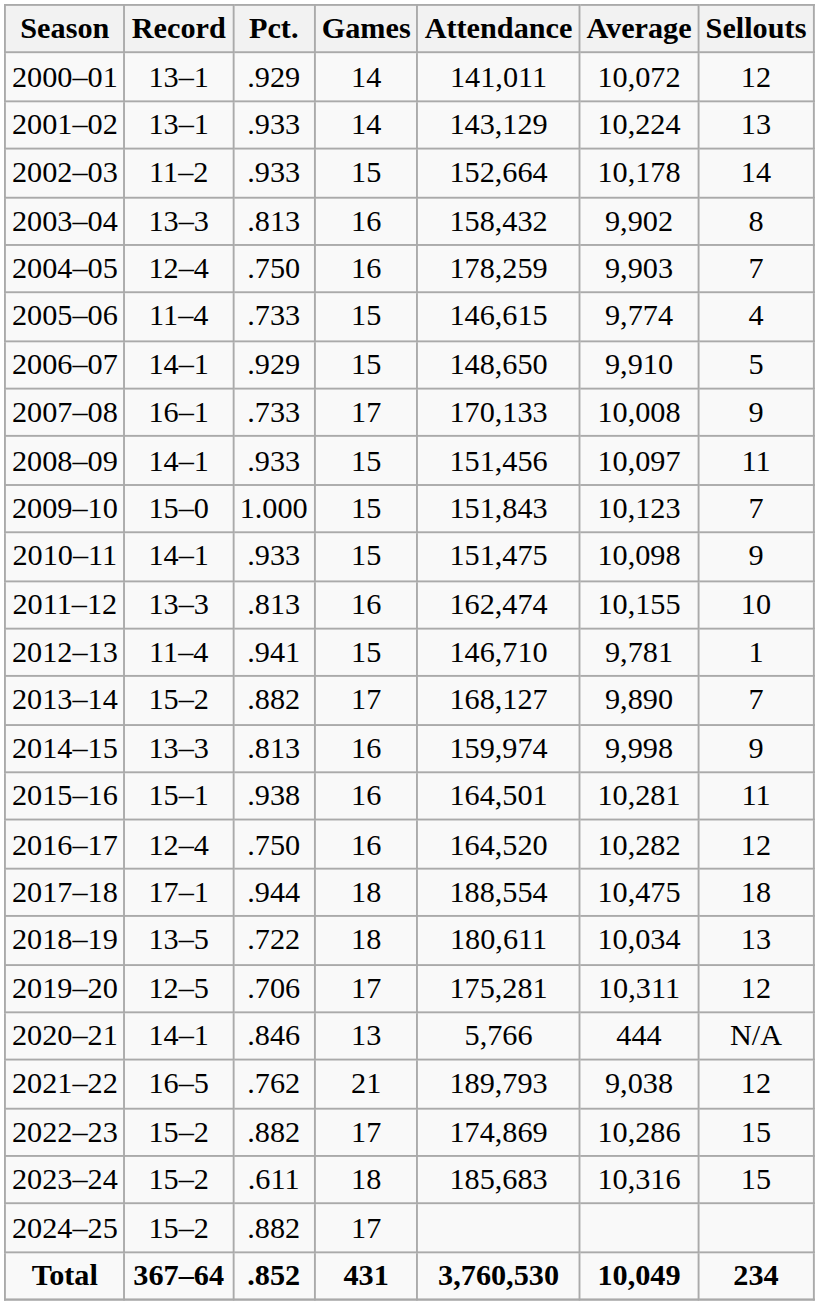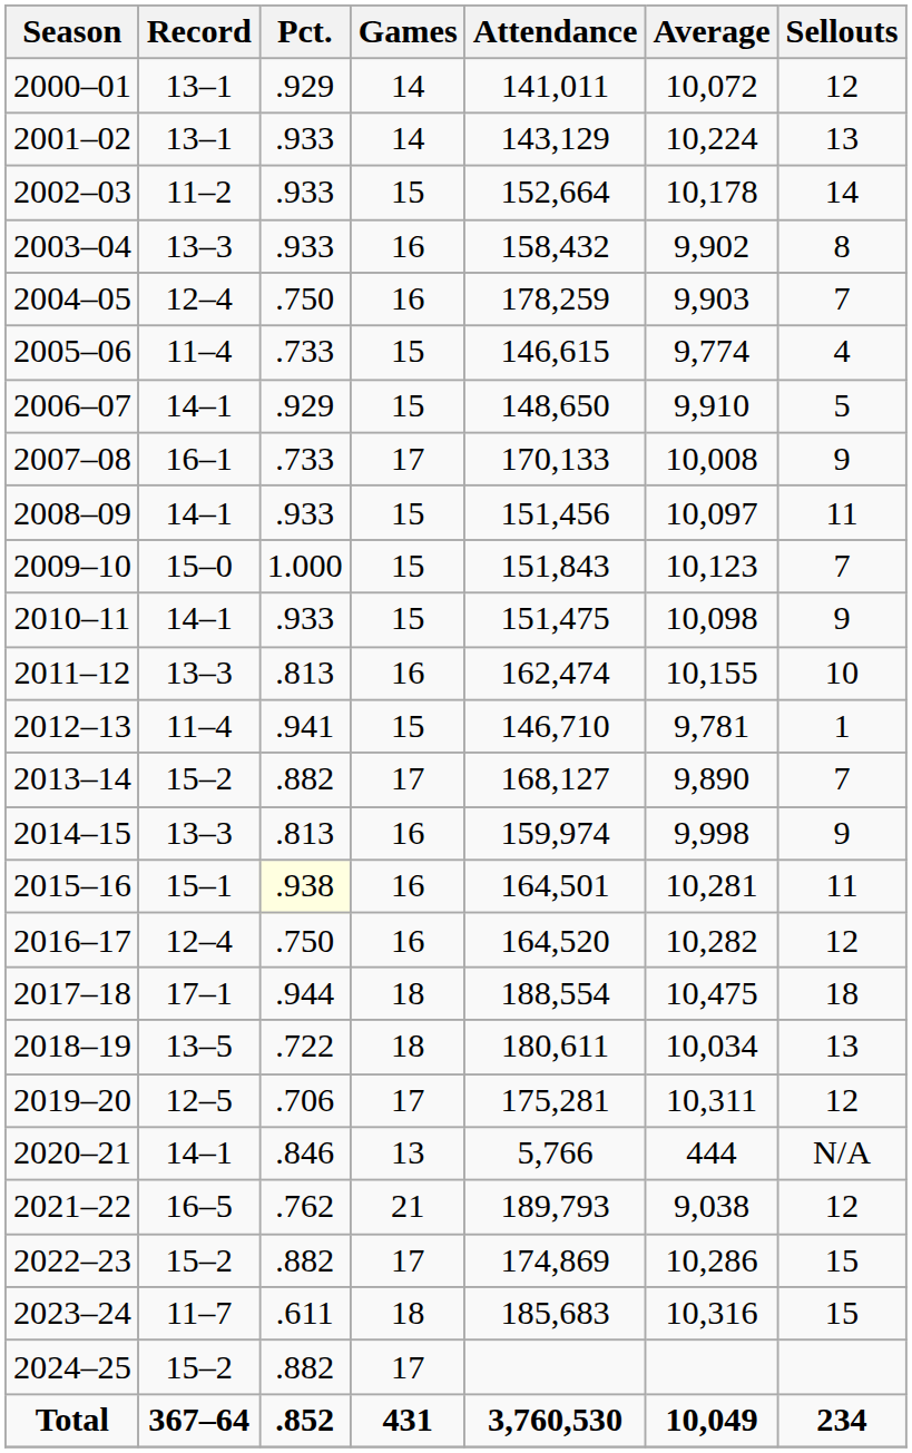2003–04 | Pct.: .813 -> .933
2015–16 | Pct.: no background -> lightyellow background
2023–24 | Record: 15–2 -> 11–7
